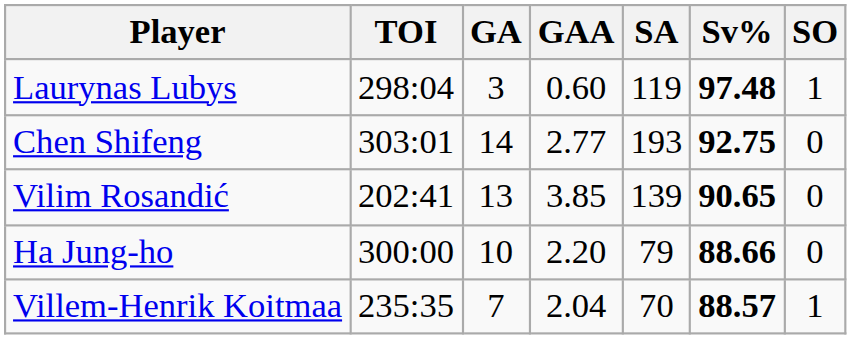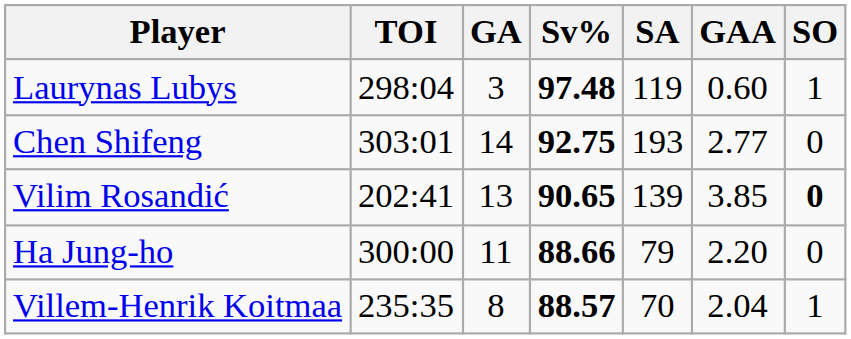columns swapped: GAA <-> Sv%
Vilim Rosandić | SO: normal -> bold
Ha Jung-ho | GA: 10 -> 11
Villem-Henrik Koitmaa | GA: 7 -> 8
